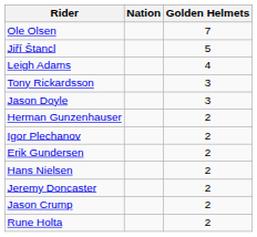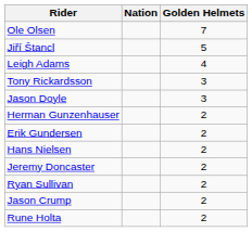- row: Igor Plechanov | 2
+ row: Ryan Sullivan | 2
